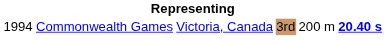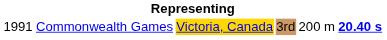Commonwealth Games | column 1: 1994 -> 1991
Commonwealth Games | column 3: no background -> gold background
